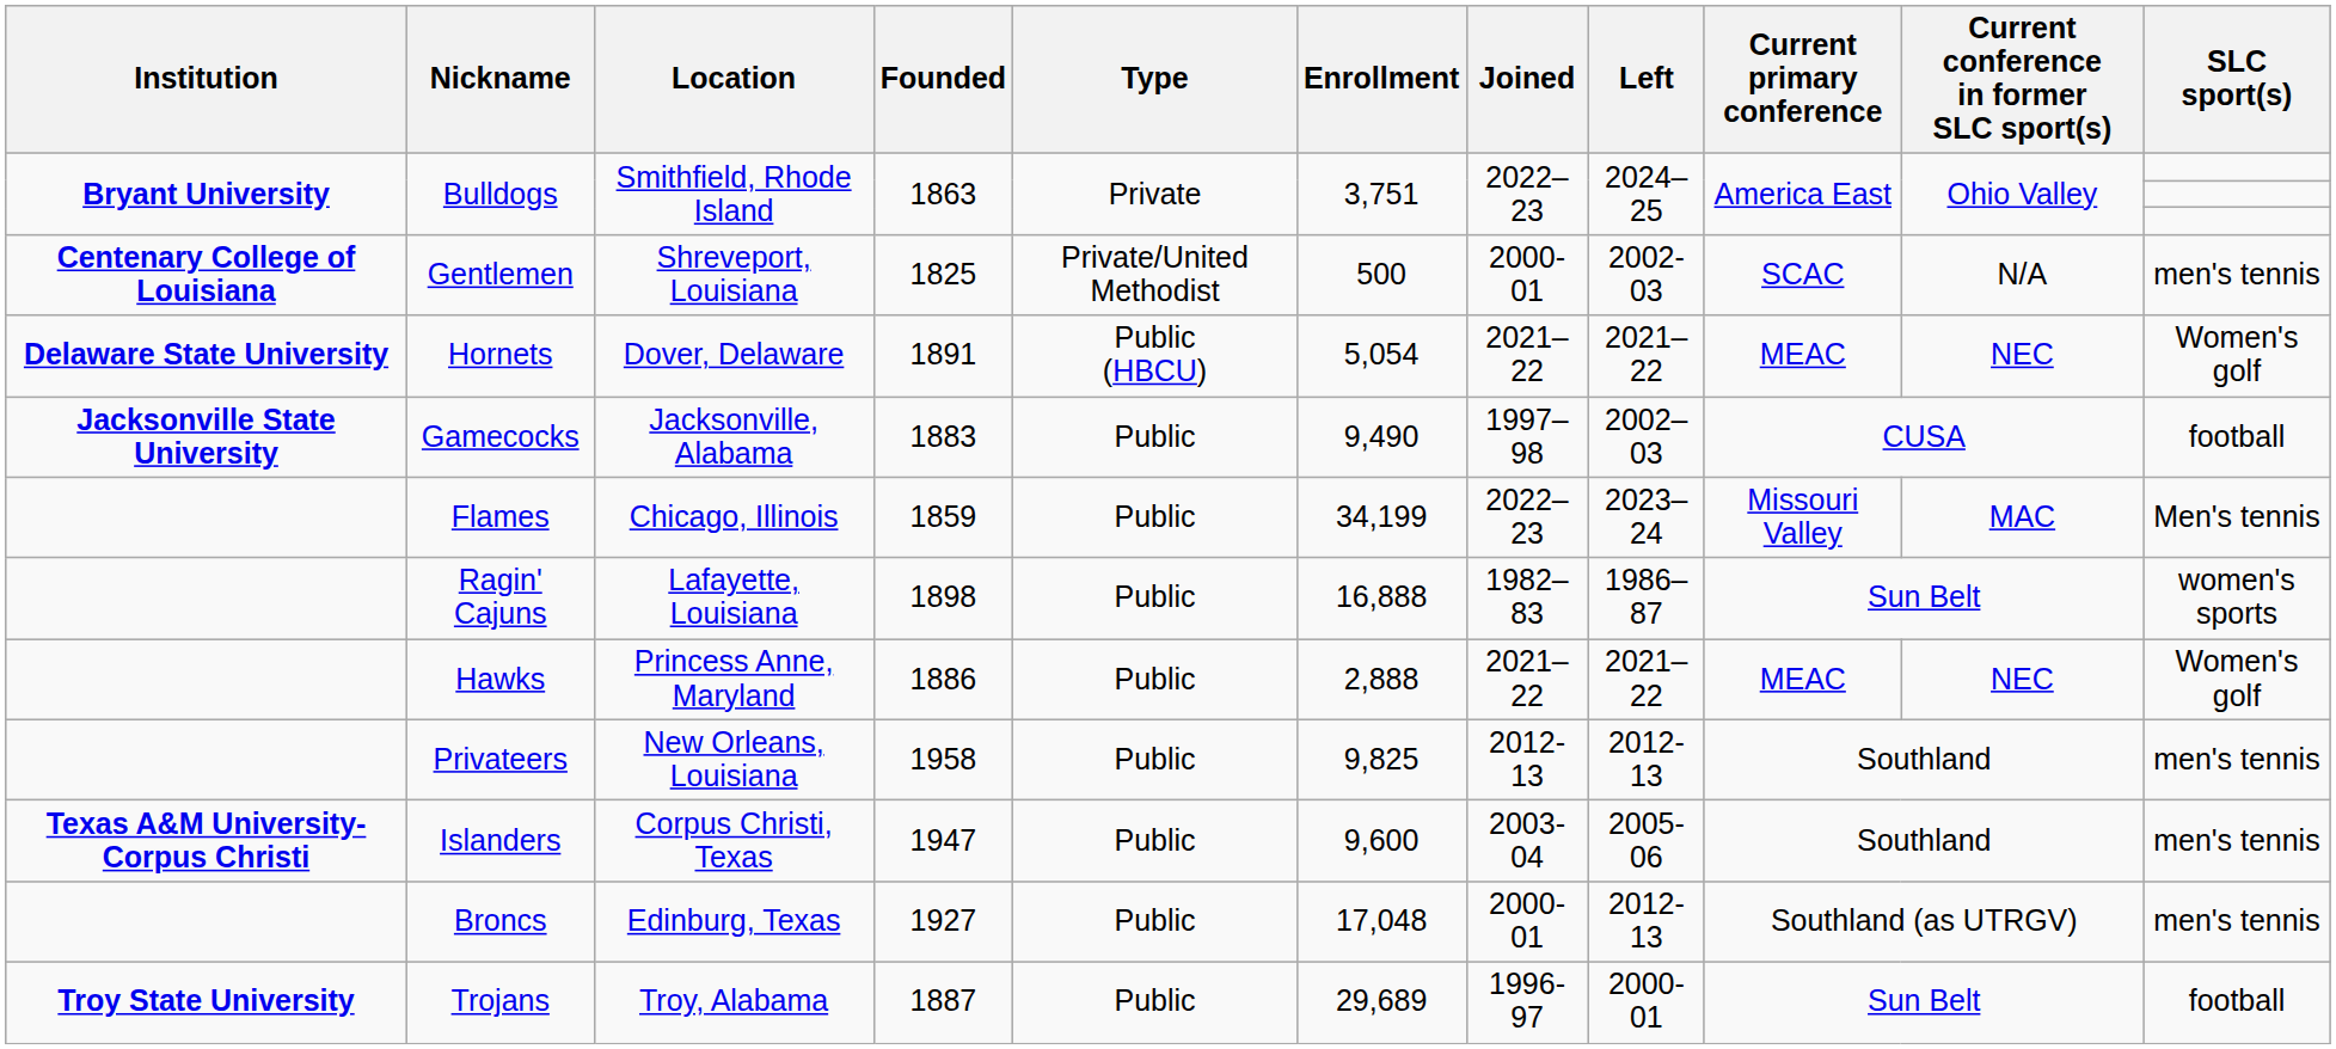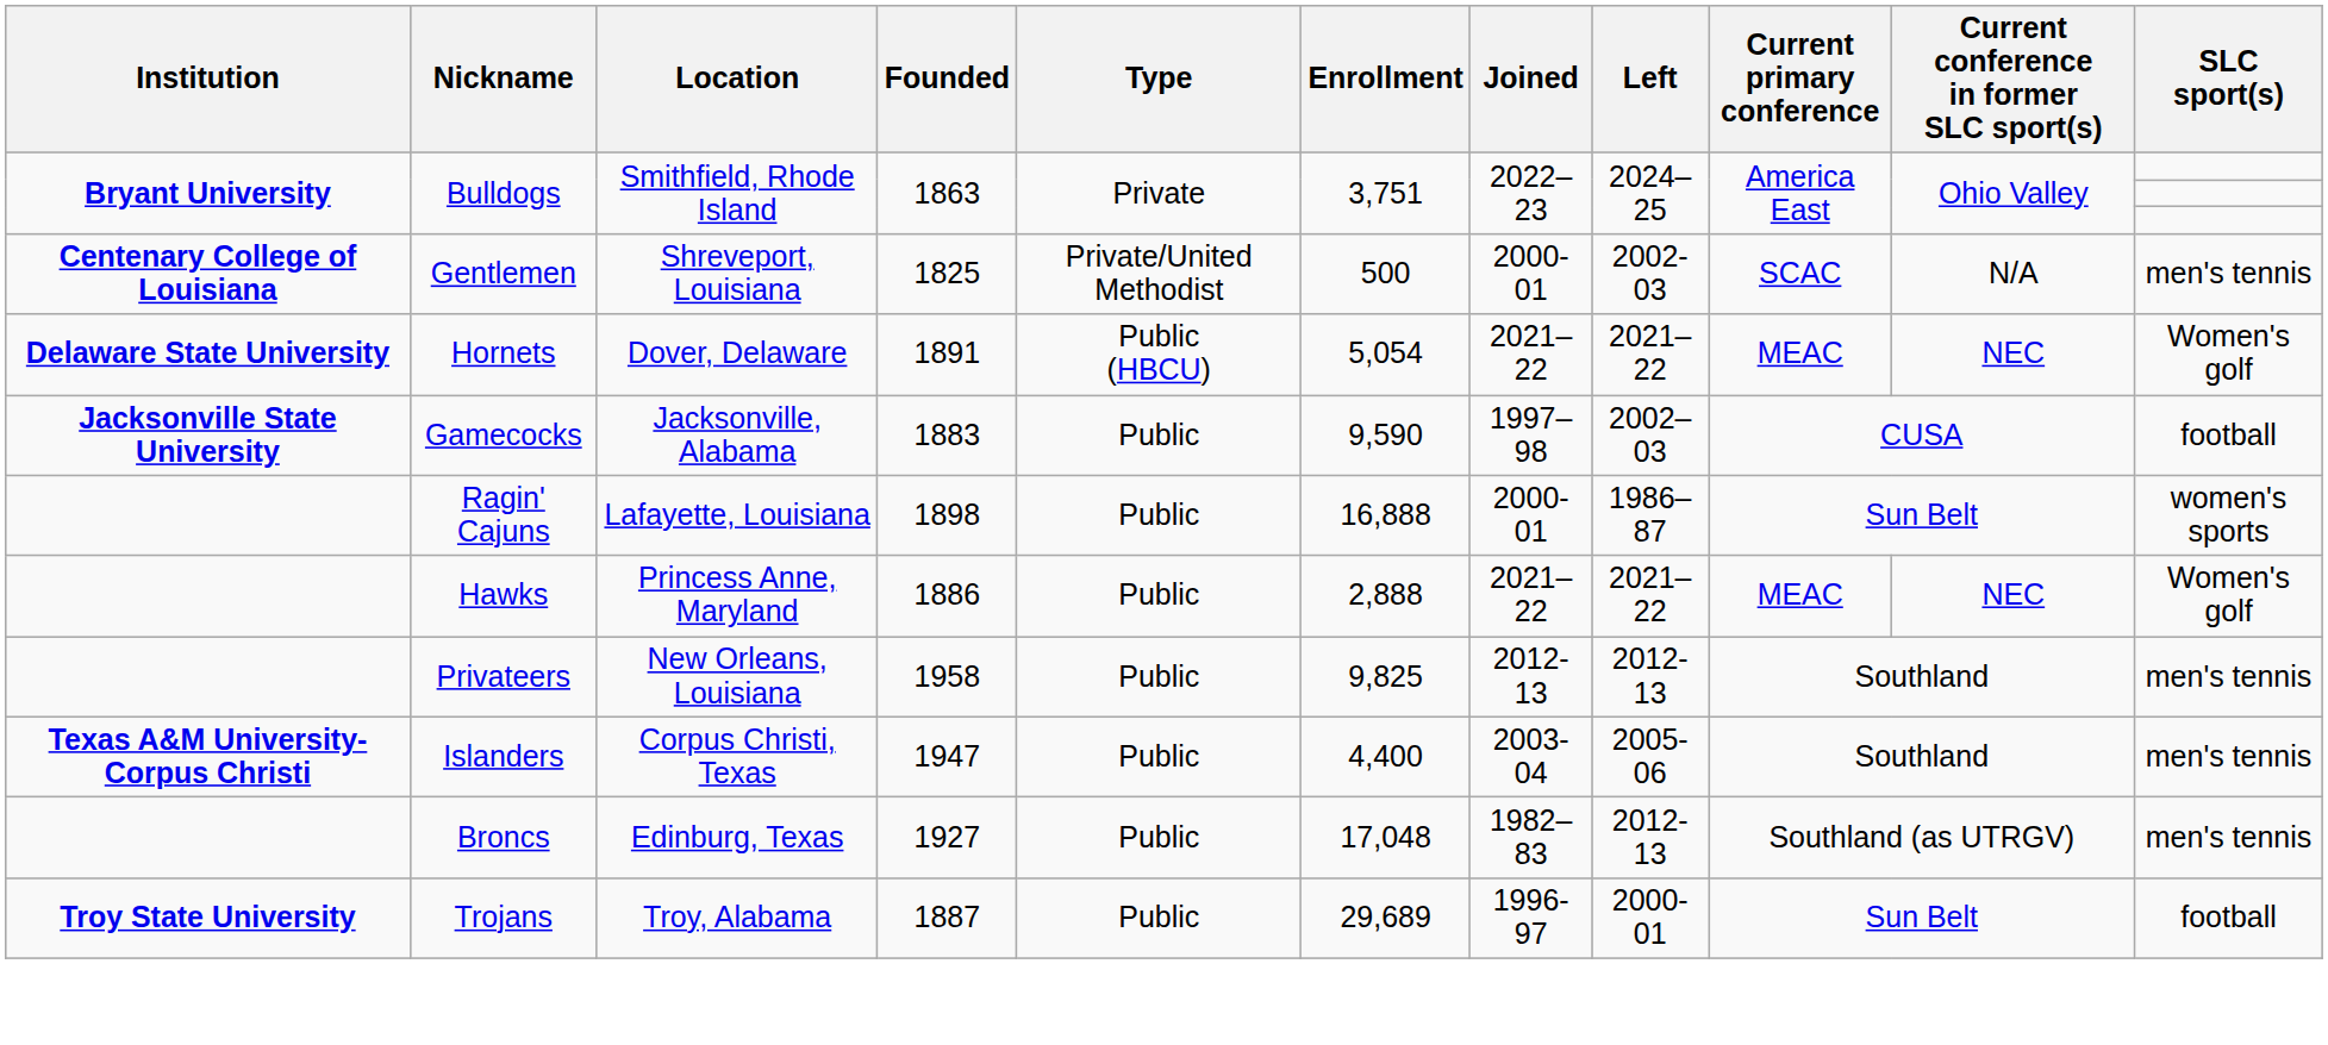Gamecocks | Enrollment: 9,490 -> 9,590
- row: Flames | Chicago, Illinois | 1859 | Public | 34,199 | 2022–23 | 2023–24 | Missouri Valley | MAC | Men's tennis
Ragin' Cajuns | Joined: 1982–83 -> 2000-01
Islanders | Enrollment: 9,600 -> 4,400
Broncs | Joined: 2000-01 -> 1982–83
